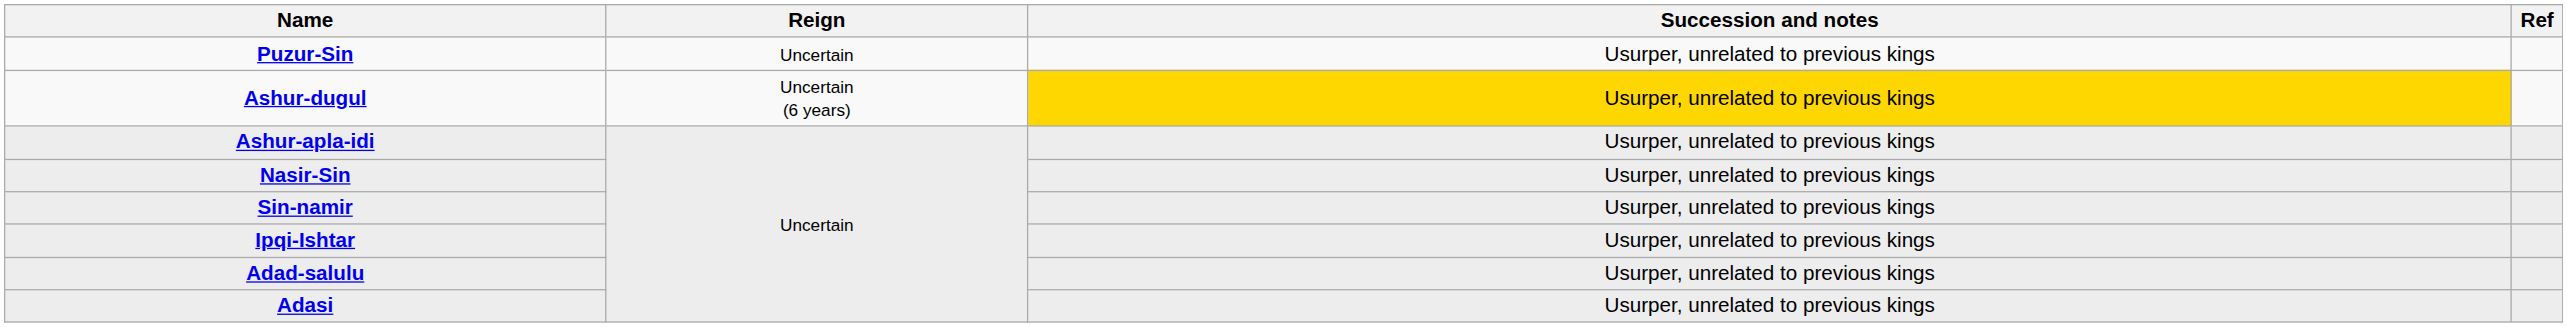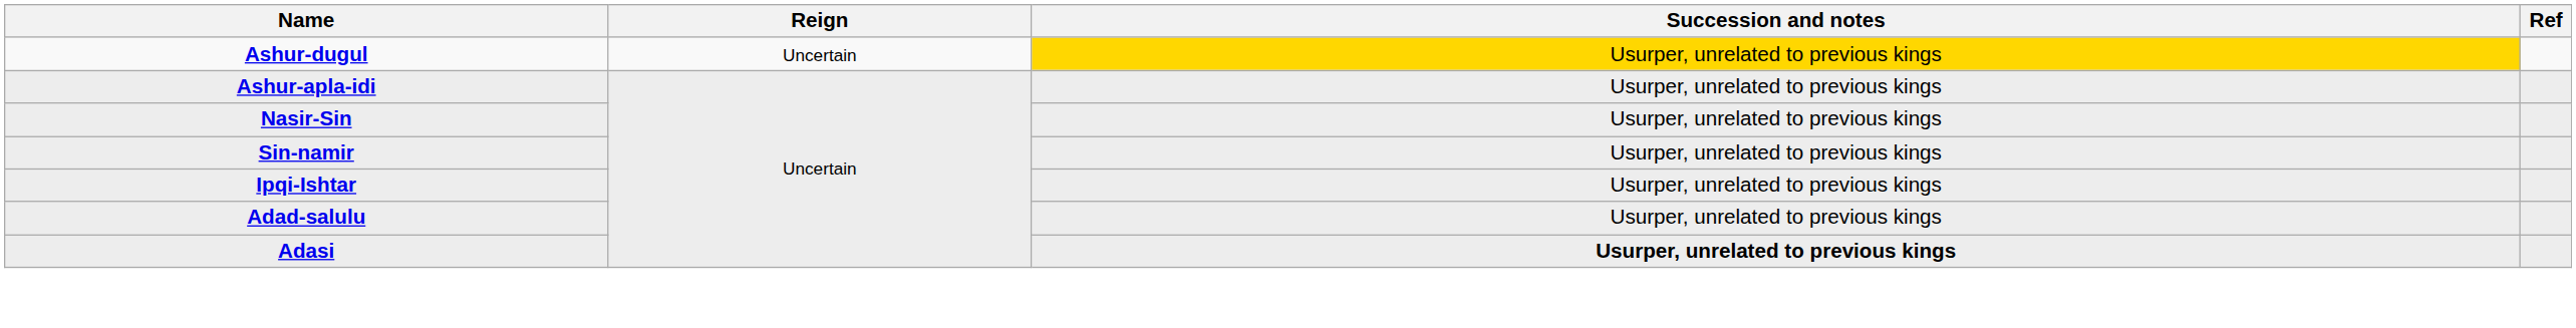- row: Puzur-Sin | Uncertain | Usurper, unrelated to previous kings
Ashur-dugul | Reign: Uncertain (6 years) -> Uncertain
Adasi | Succession and notes: normal -> bold
